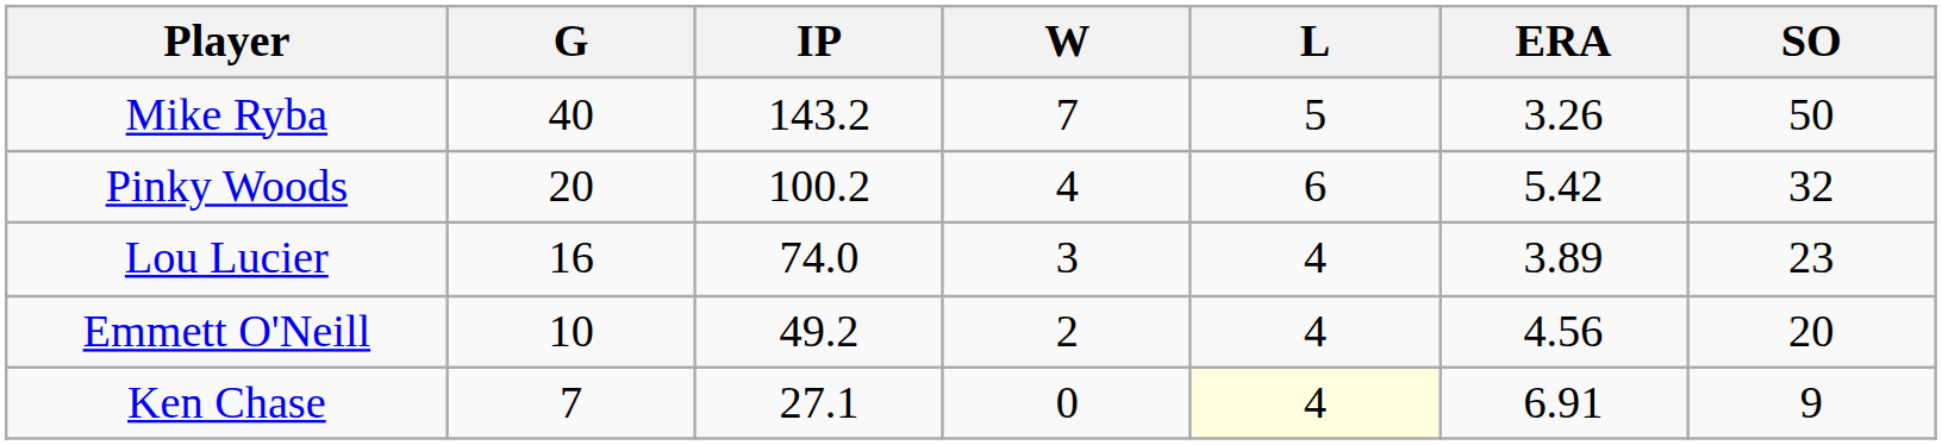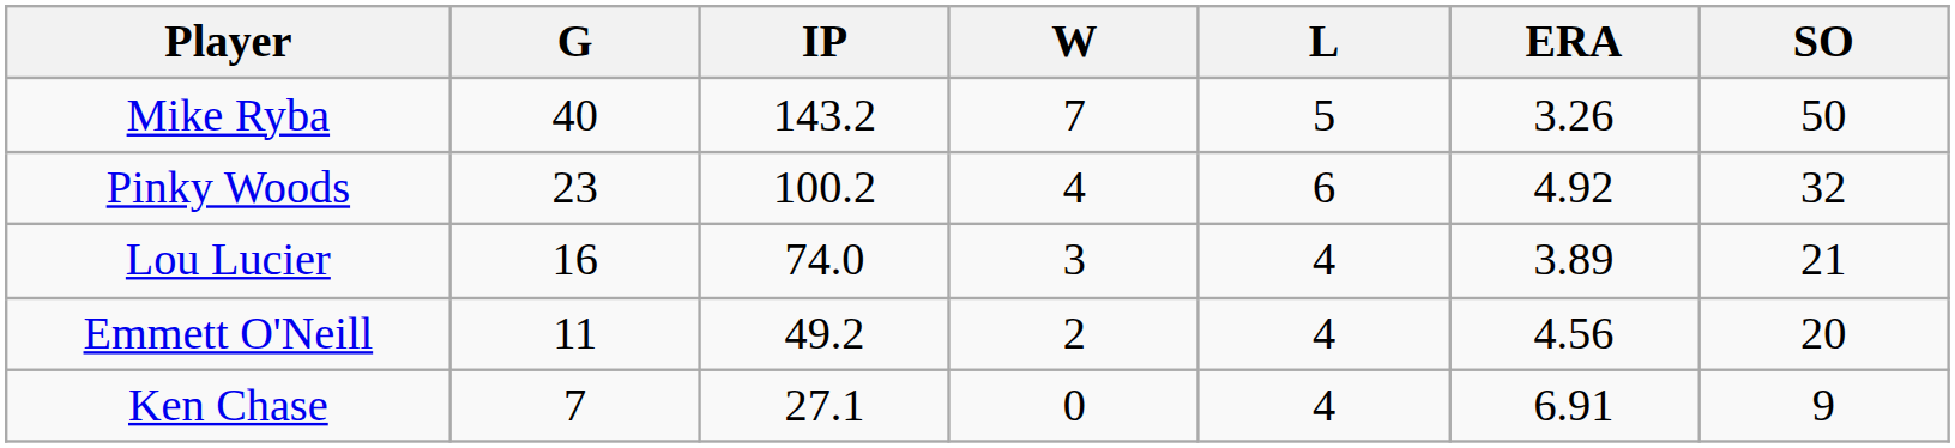Pinky Woods | G: 20 -> 23
Pinky Woods | ERA: 5.42 -> 4.92
Lou Lucier | SO: 23 -> 21
Emmett O'Neill | G: 10 -> 11
Ken Chase | L: lightyellow background -> no background
